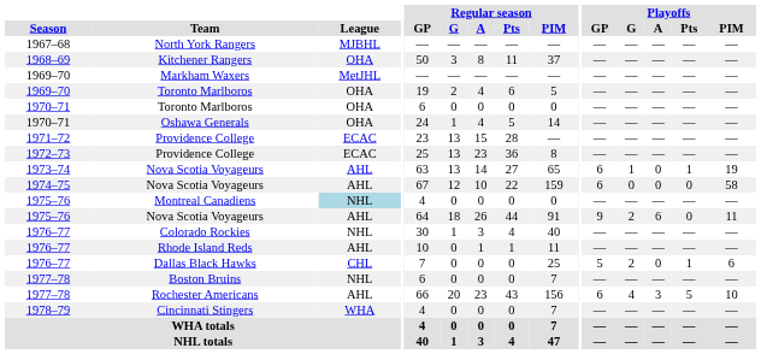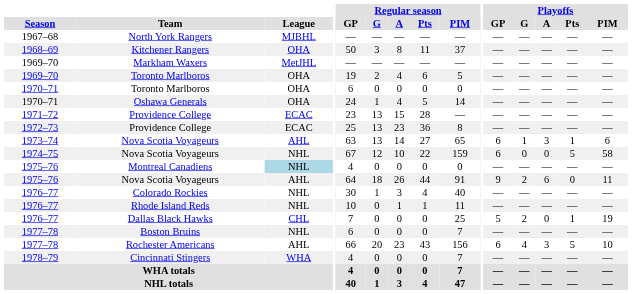1973–74 / Nova Scotia Voyageurs | Playoffs / A: 0 -> 3
1973–74 / Nova Scotia Voyageurs | Playoffs / PIM: 19 -> 6
1974–75 / Nova Scotia Voyageurs | League: AHL -> NHL
1974–75 / Nova Scotia Voyageurs | Playoffs / Pts: 0 -> 5
Rhode Island Reds | League: AHL -> NHL
Dallas Black Hawks | Playoffs / PIM: 6 -> 19
